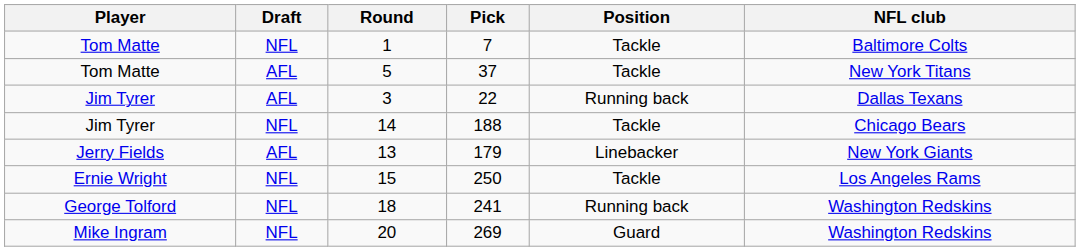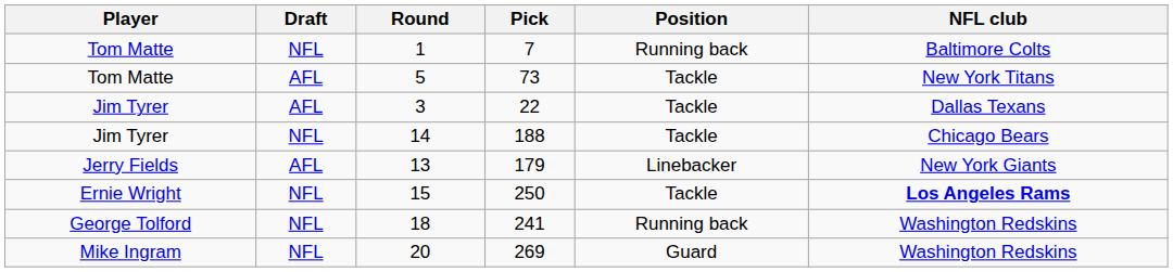1 | Position: Tackle -> Running back
5 | Pick: 37 -> 73
3 | Position: Running back -> Tackle
15 | NFL club: normal -> bold
